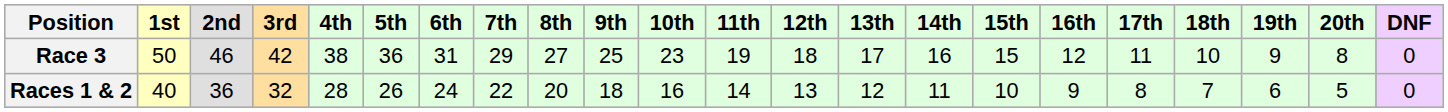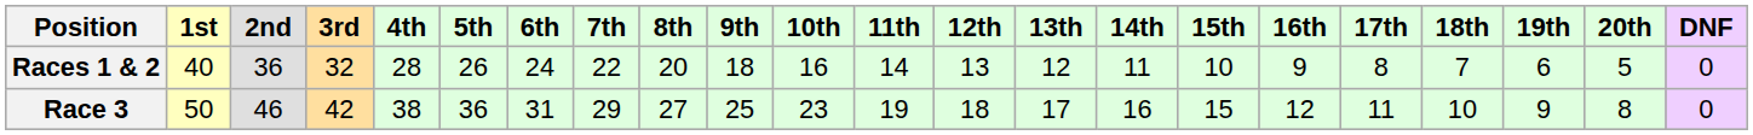rows swapped: Races 1 & 2 <-> Race 3
